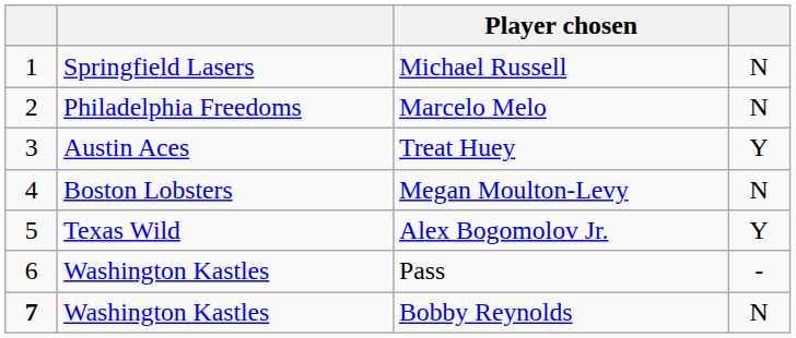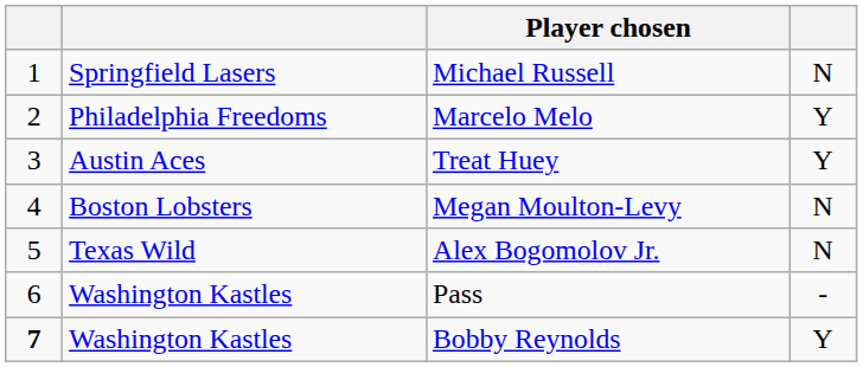Marcelo Melo | column 4: N -> Y
Alex Bogomolov Jr. | column 4: Y -> N
Bobby Reynolds | column 4: N -> Y
